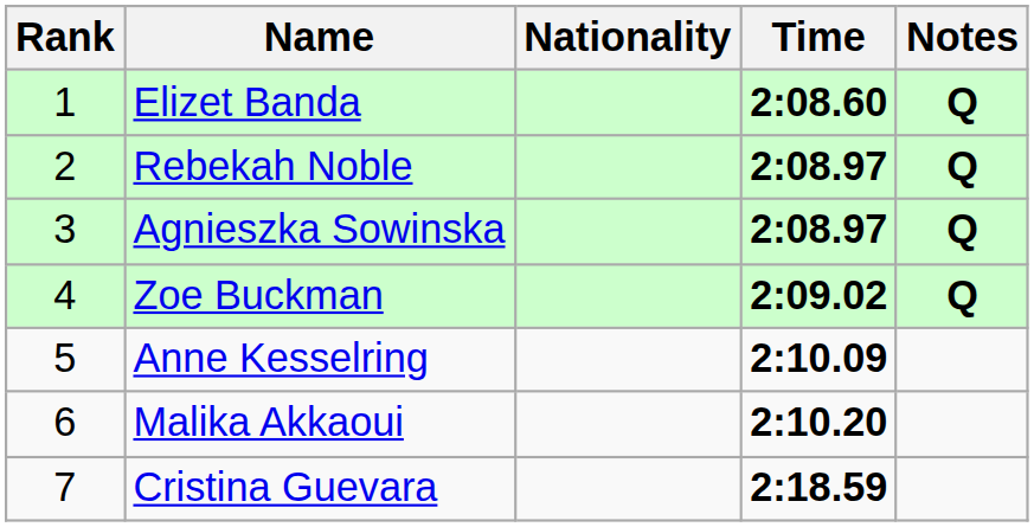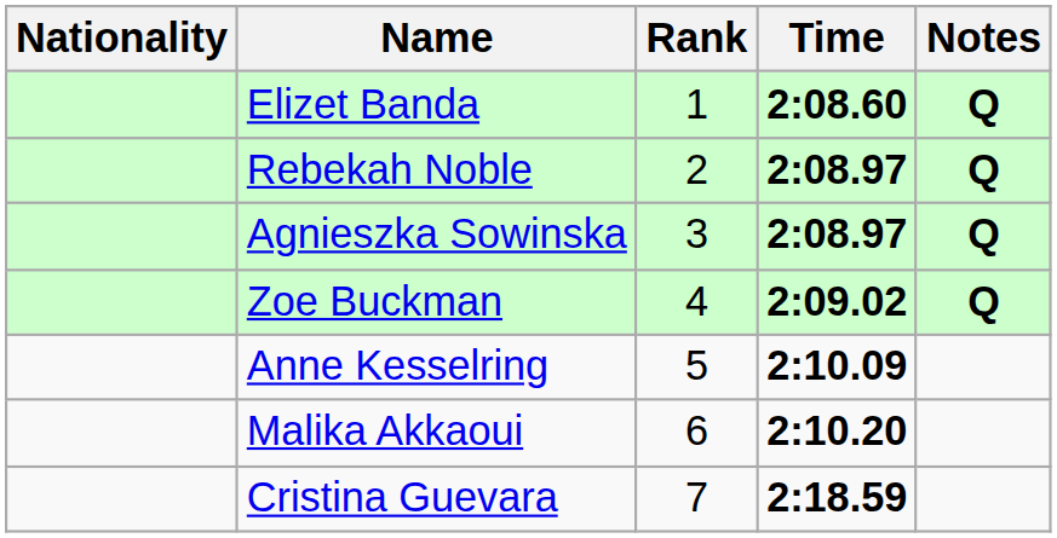columns swapped: Rank <-> Nationality
